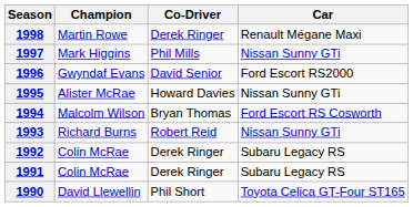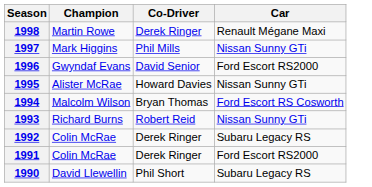1991 | Car: Subaru Legacy RS -> Ford Escort RS2000
1990 | Car: Toyota Celica GT-Four ST165 -> Subaru Legacy RS
